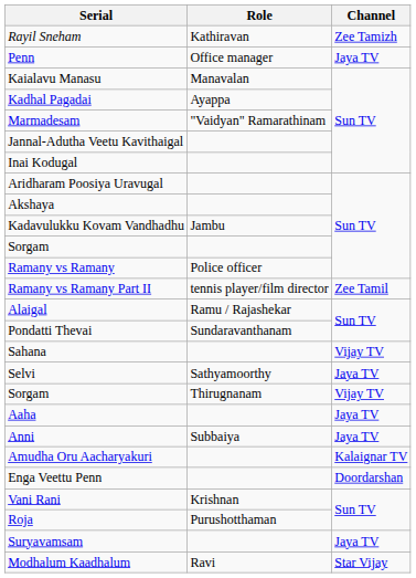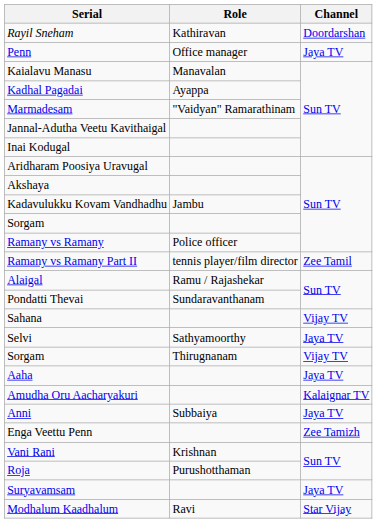Rayil Sneham | Channel: Zee Tamizh -> Doordarshan
rows swapped: Anni <-> Amudha Oru Aacharyakuri
Enga Veettu Penn | Channel: Doordarshan -> Zee Tamizh
